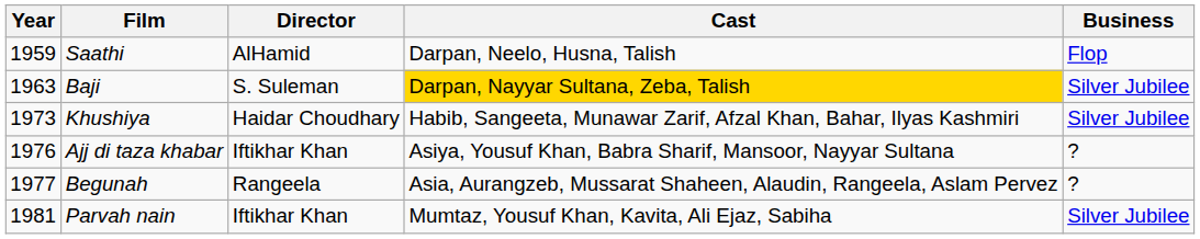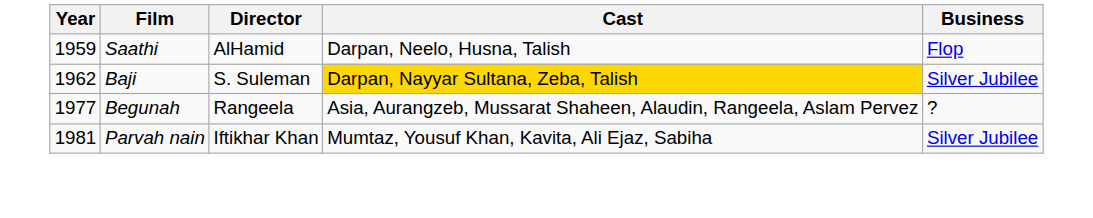Baji | Year: 1963 -> 1962
- row: 1973 | Khushiya | Haidar Choudhary | Habib, Sangeeta, Munawar Zarif, Afzal Khan, Bahar, Ilyas Kashmiri | Silver Jubilee
- row: 1976 | Ajj di taza khabar | Iftikhar Khan | Asiya, Yousuf Khan, Babra Sharif, Mansoor, Nayyar Sultana | ?
